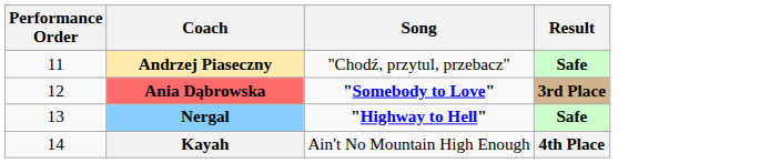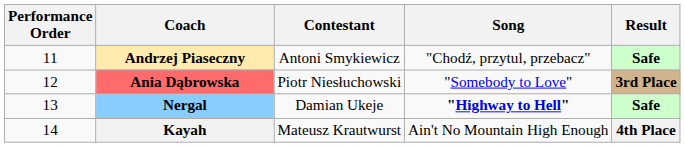+ column: Contestant | Antoni Smykiewicz | Piotr Niesłuchowski | Damian Ukeje | Mateusz Krautwurst
Ania Dąbrowska | Song: bold -> normal
